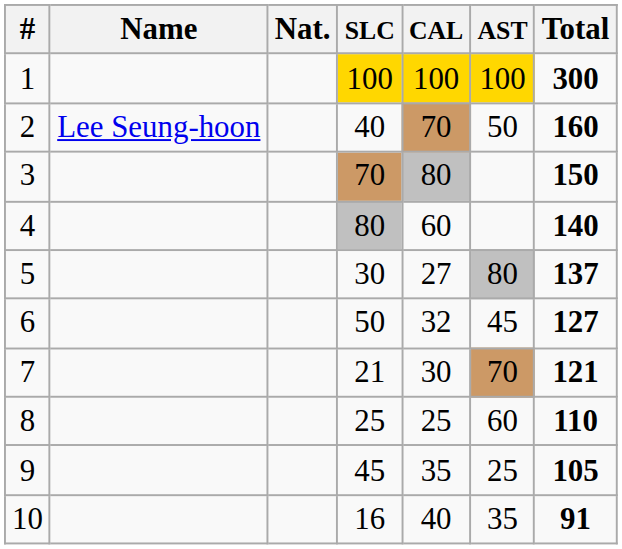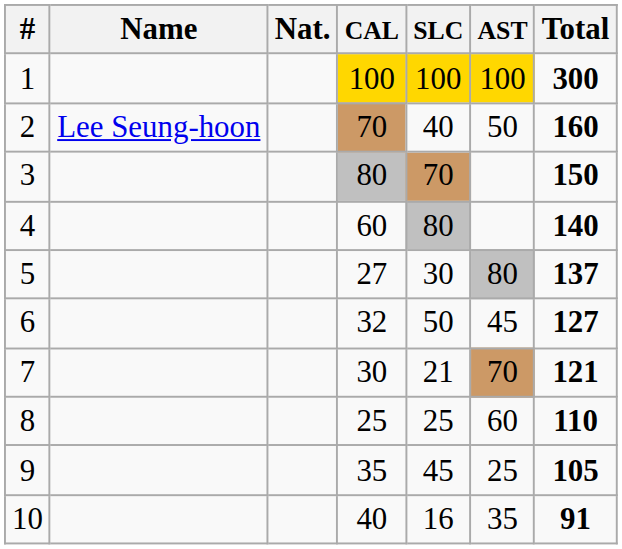columns swapped: CAL <-> SLC
